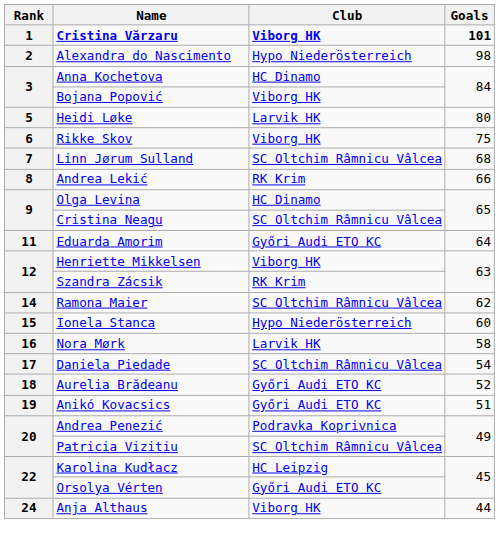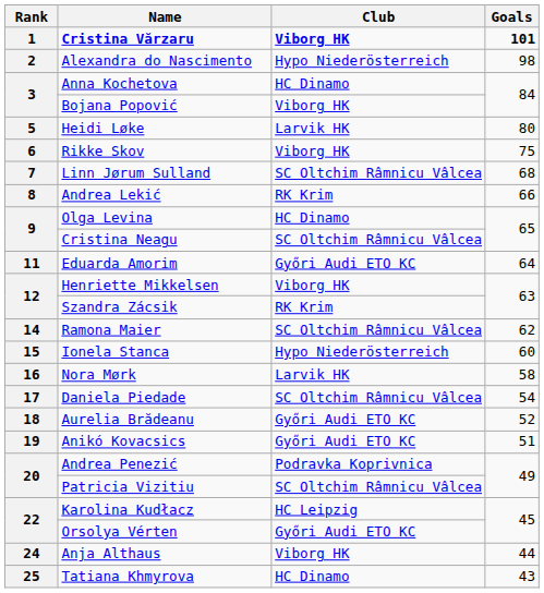+ row: 25 | Tatiana Khmyrova | HC Dinamo | 43
